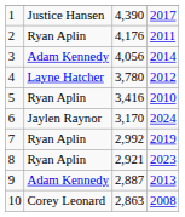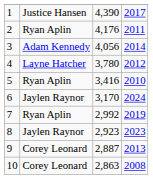8 | column 2: Ryan Aplin -> Jaylen Raynor
8 | column 3: 2,921 -> 2,923
9 | column 2: Adam Kennedy -> Corey Leonard
